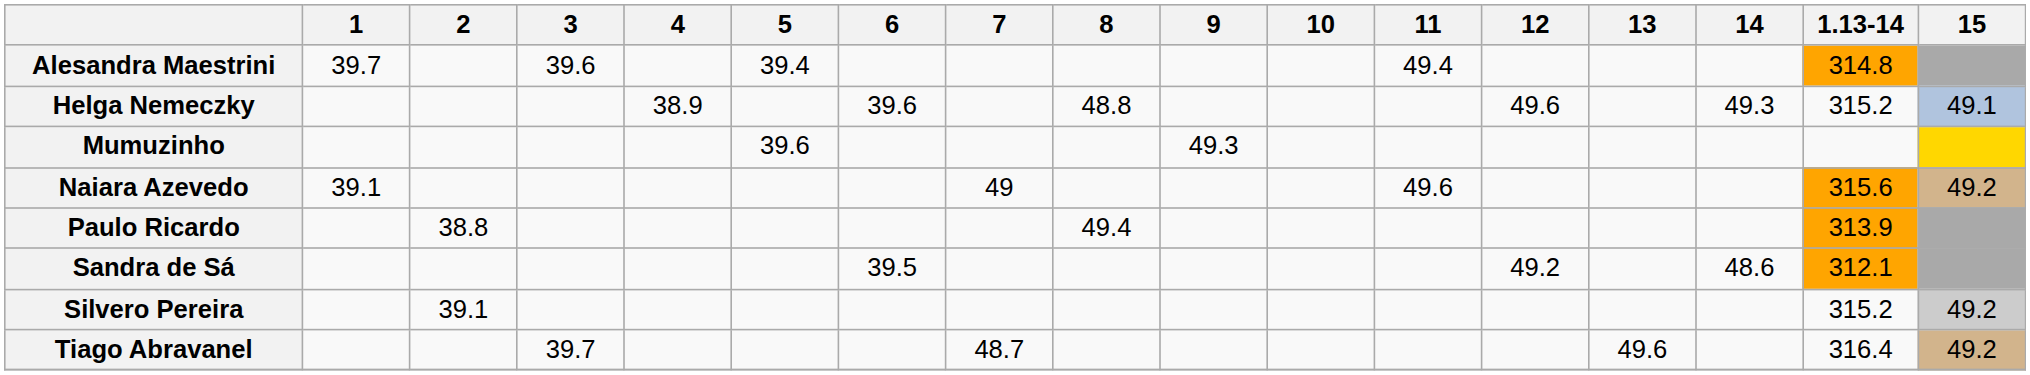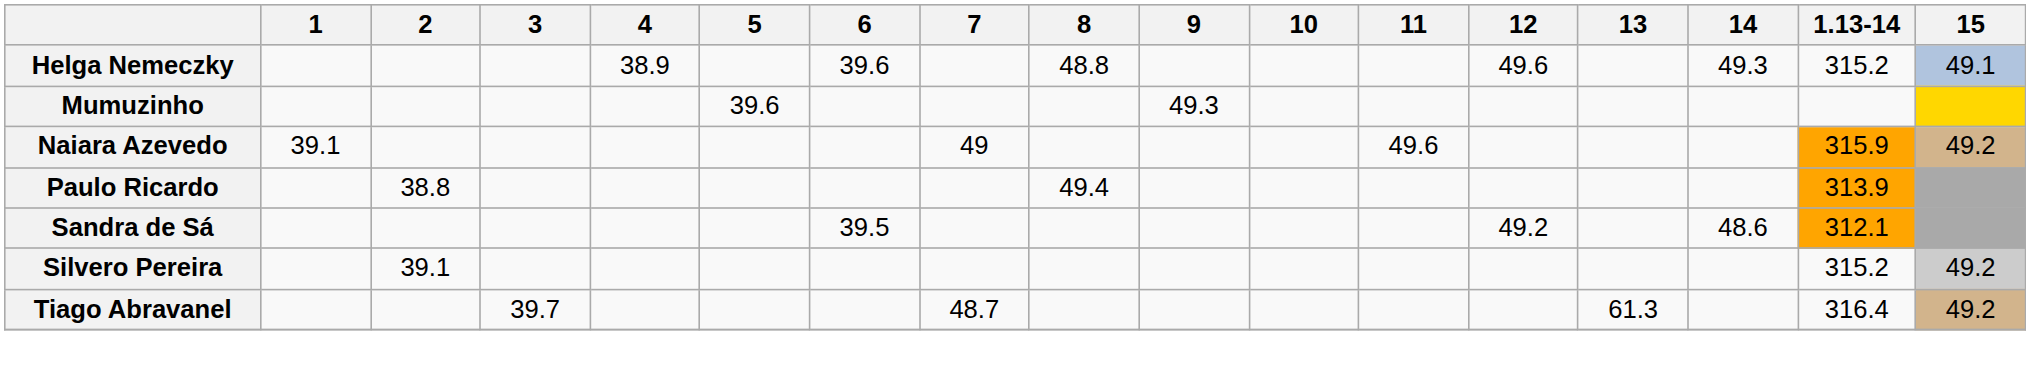- row: Alesandra Maestrini | 39.7 | 39.6 | 39.4 | 49.4 | 314.8
Naiara Azevedo | 1.13-14: 315.6 -> 315.9
Tiago Abravanel | 13: 49.6 -> 61.3
